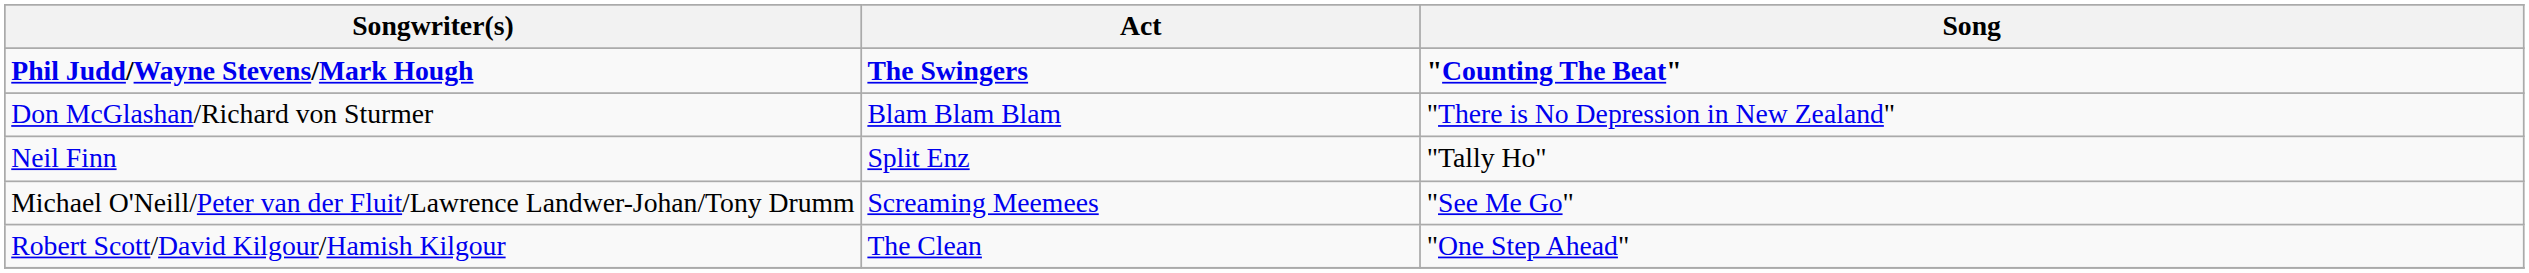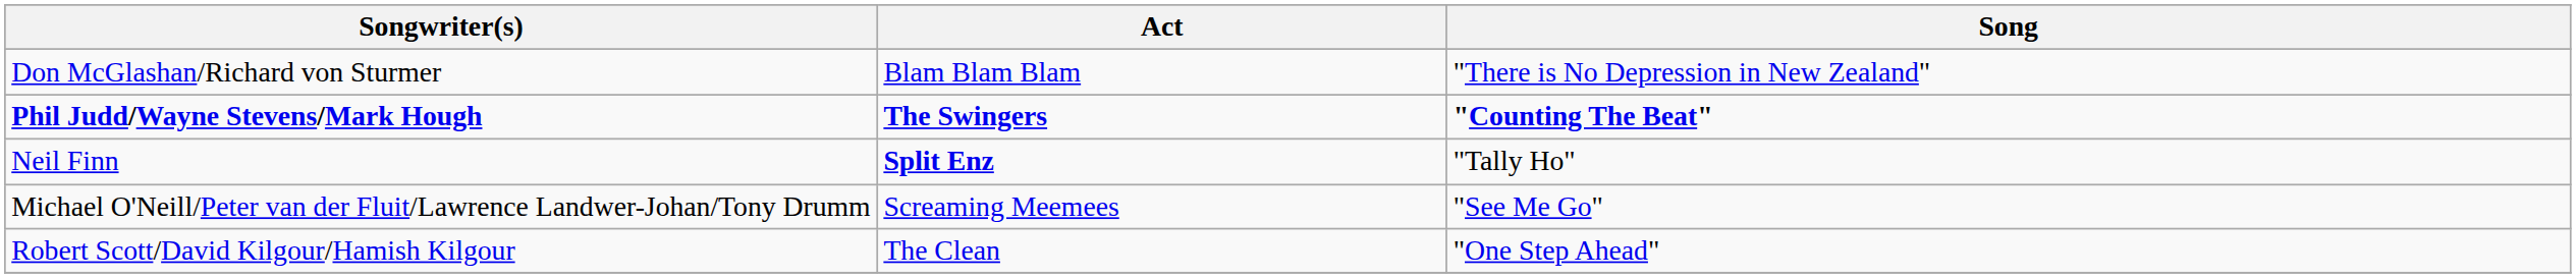rows swapped: Phil Judd/Wayne Stevens/Mark Hough <-> Don McGlashan/Richard von Sturmer
Neil Finn | Act: normal -> bold
